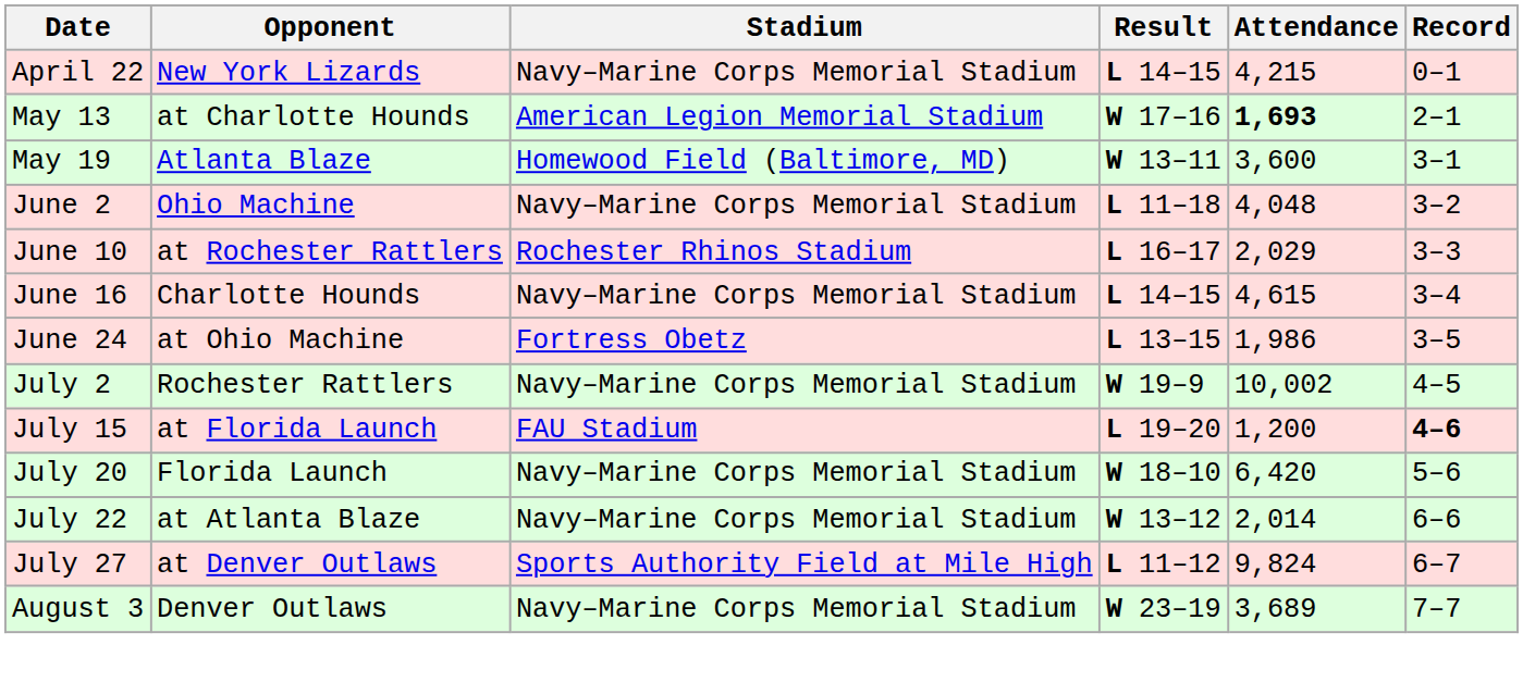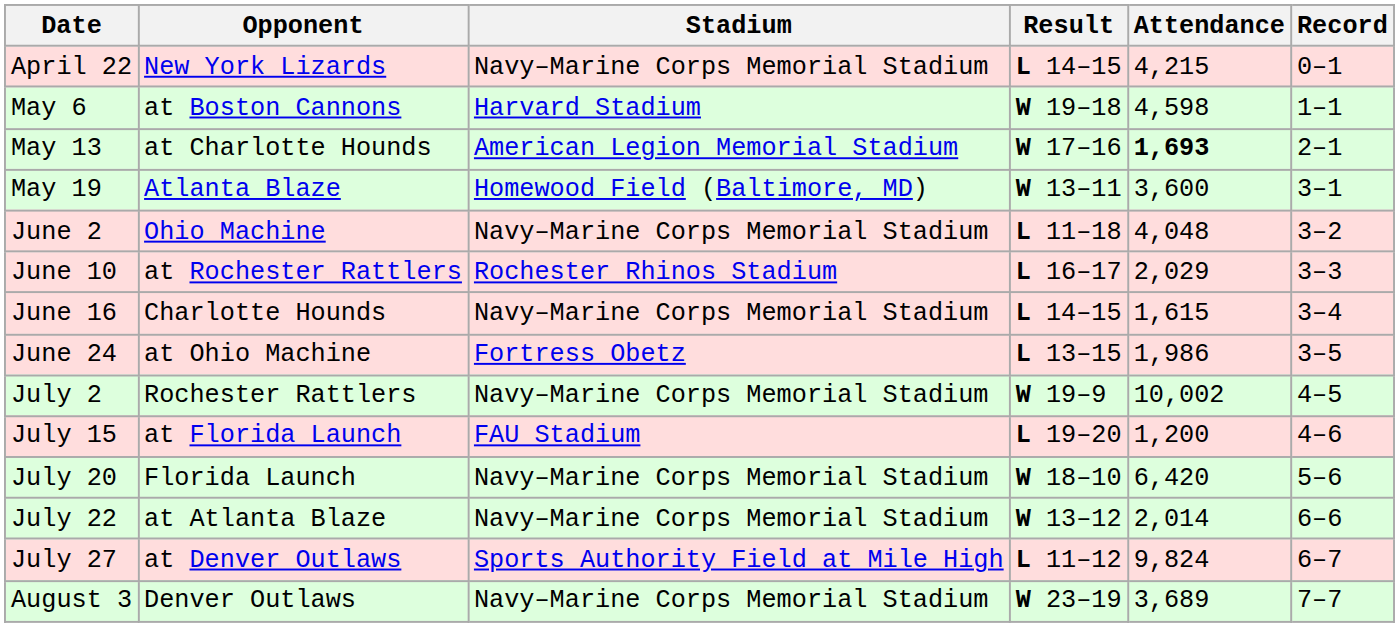+ row: May 6 | at Boston Cannons | Harvard Stadium | W 19–18 | 4,598 | 1–1
June 16 | Attendance: 4,615 -> 1,615
July 15 | Record: bold -> normal
